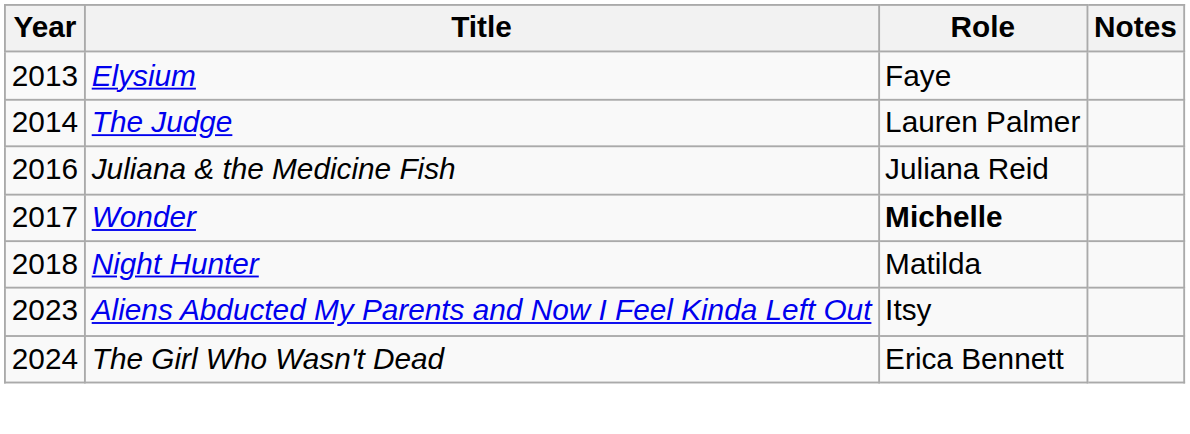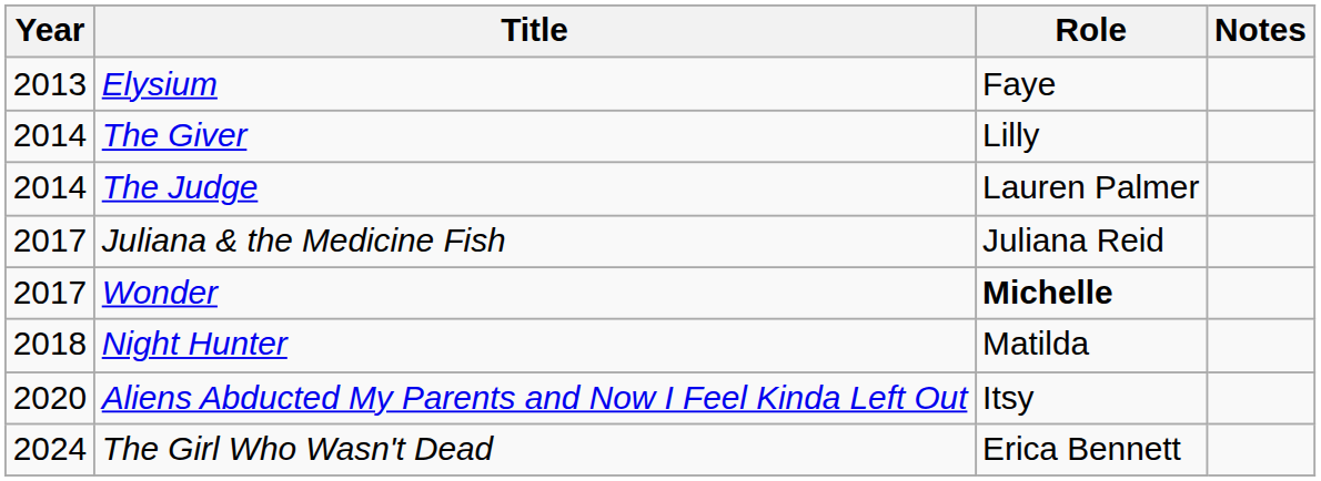+ row: 2014 | The Giver | Lilly
Juliana & the Medicine Fish | Year: 2016 -> 2017
Aliens Abducted My Parents and Now I Feel Kinda Left Out | Year: 2023 -> 2020
